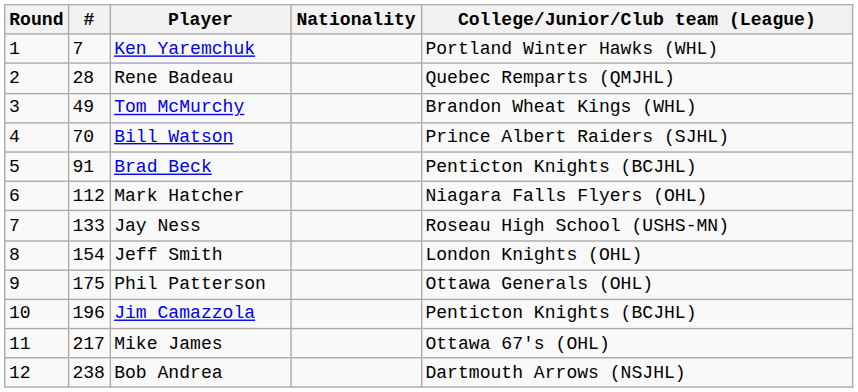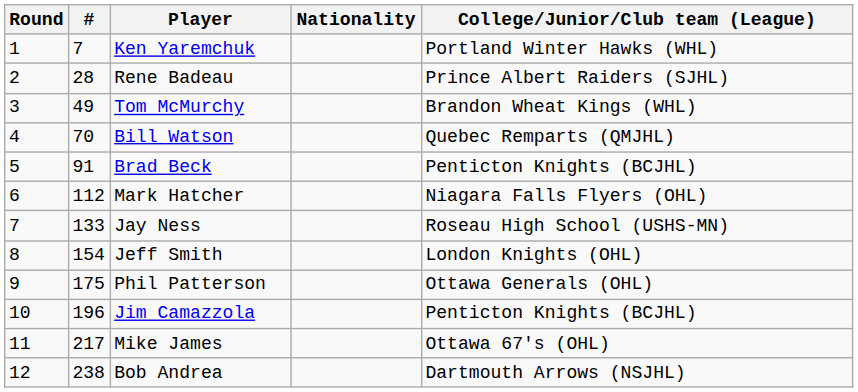Rene Badeau | College/Junior/Club team (League): Quebec Remparts (QMJHL) -> Prince Albert Raiders (SJHL)
Bill Watson | College/Junior/Club team (League): Prince Albert Raiders (SJHL) -> Quebec Remparts (QMJHL)
